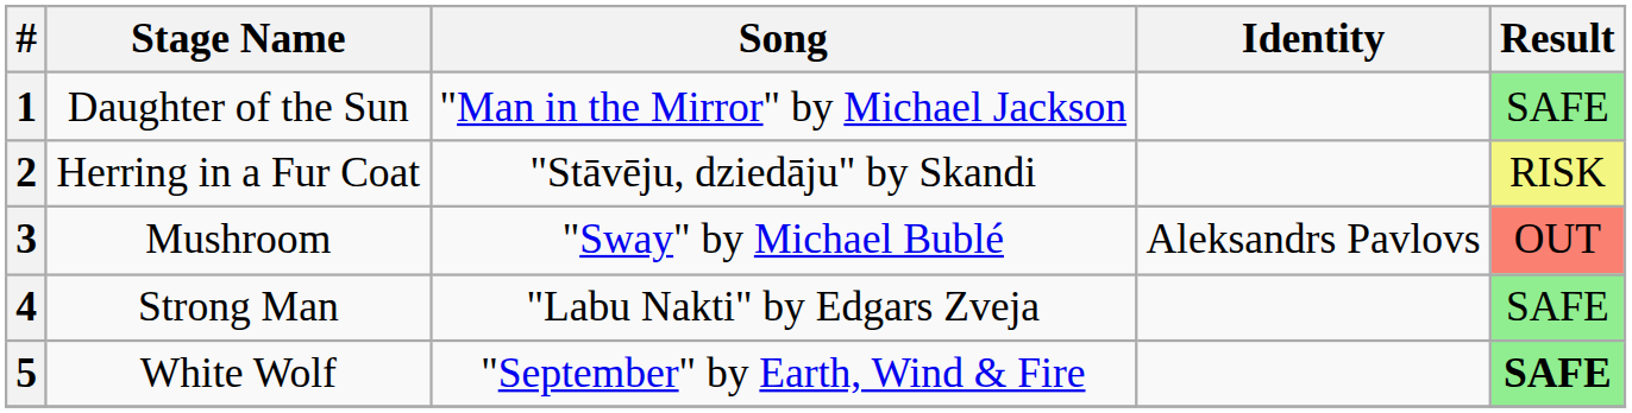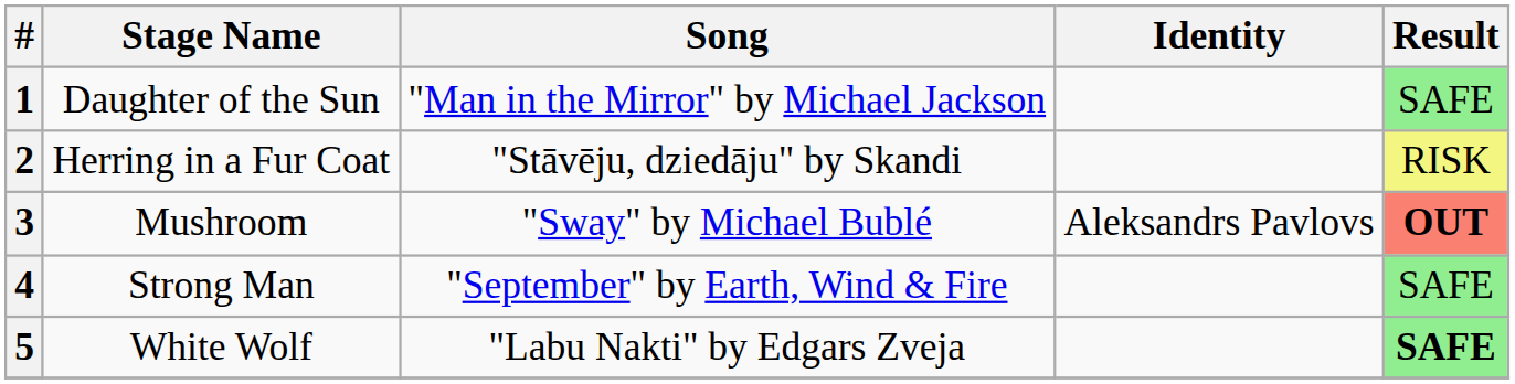3 | Result: normal -> bold
4 | Song: "Labu Nakti" by Edgars Zveja -> "September" by Earth, Wind & Fire
5 | Song: "September" by Earth, Wind & Fire -> "Labu Nakti" by Edgars Zveja
